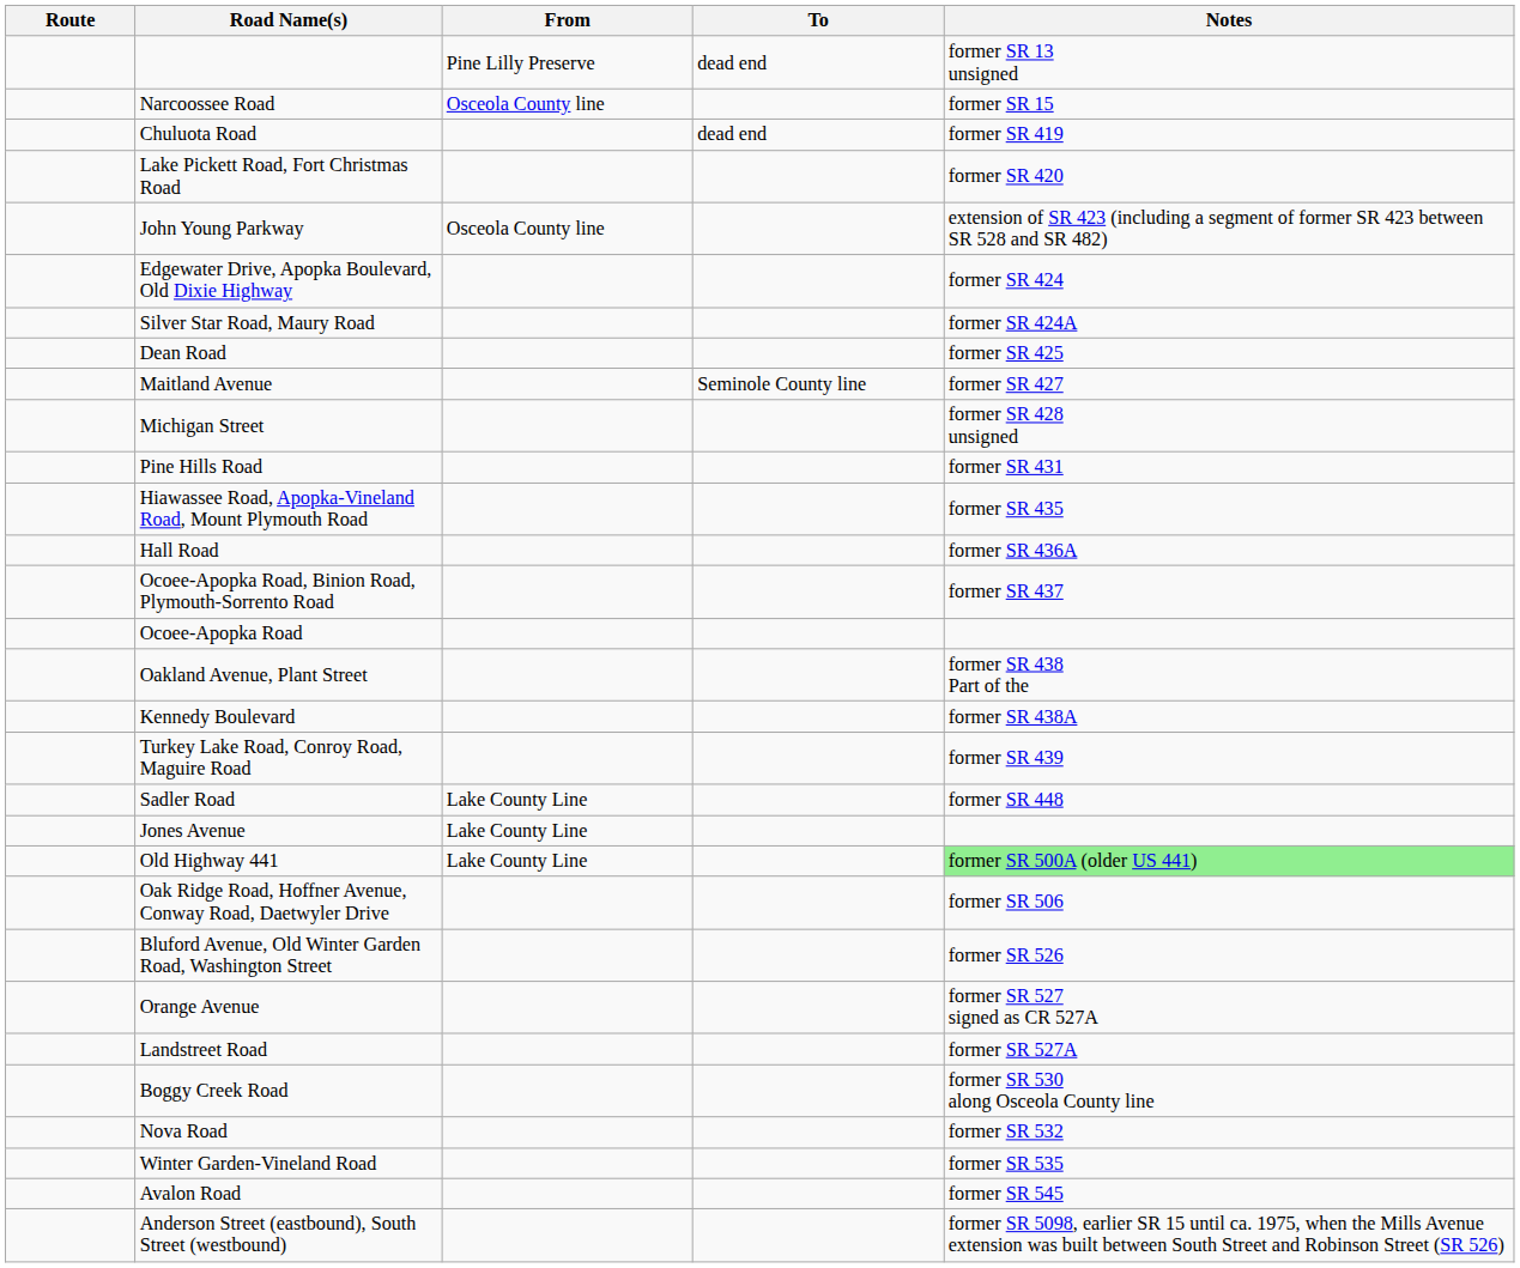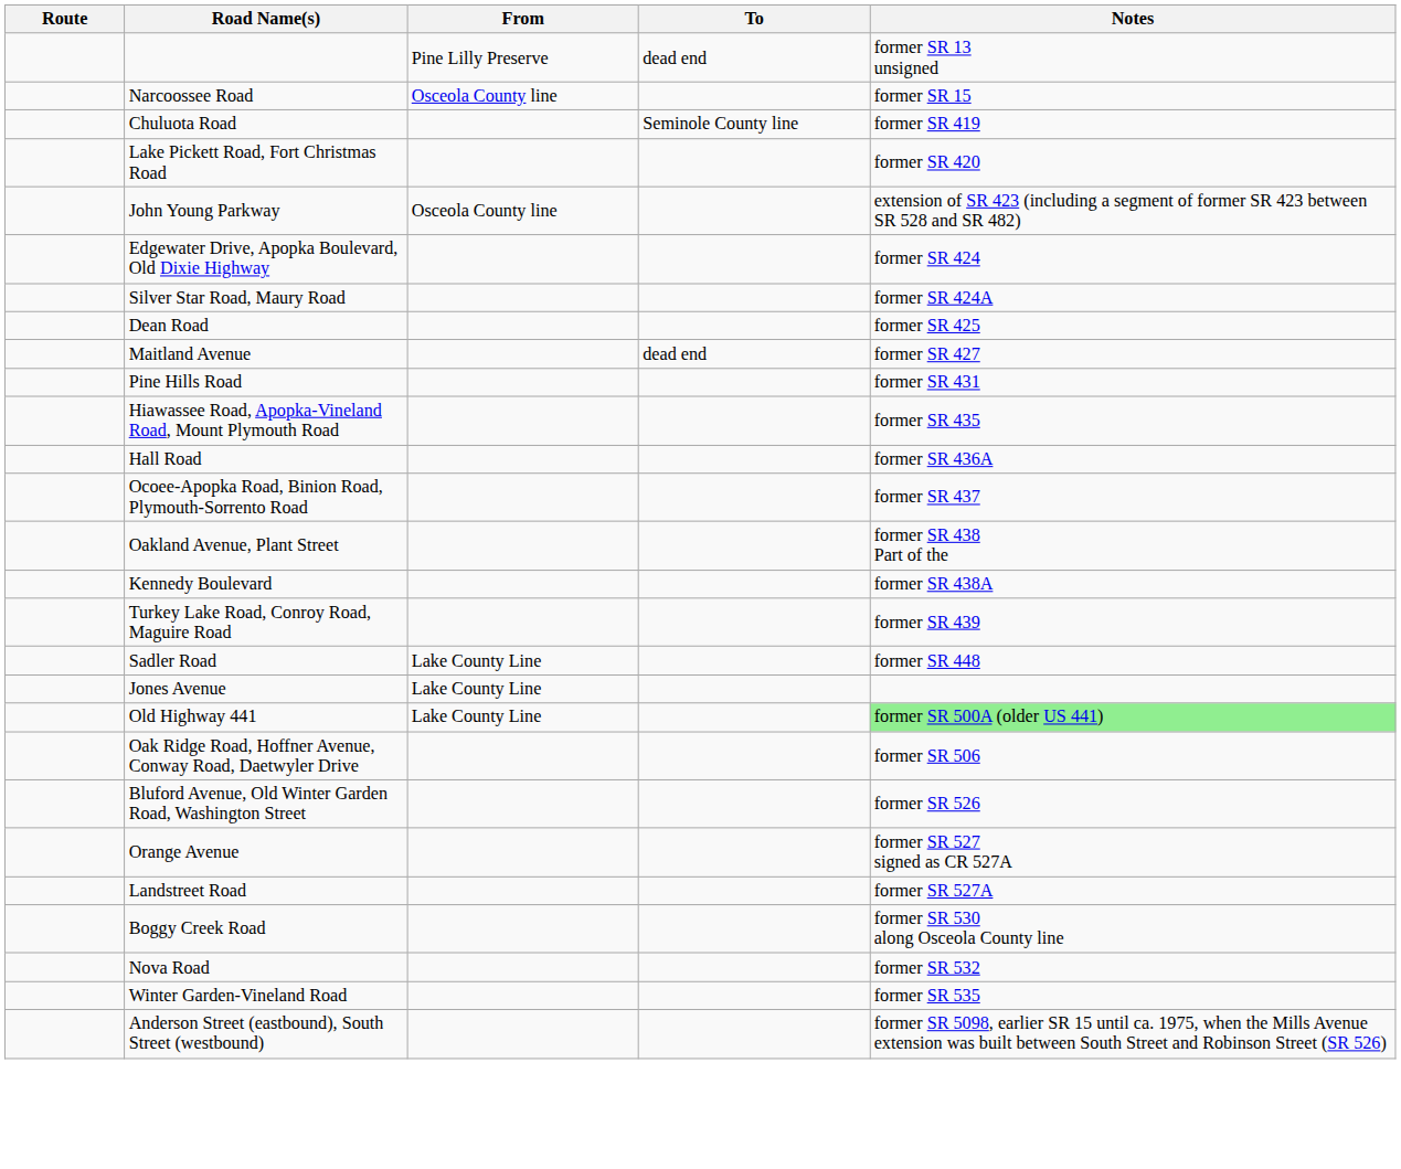Chuluota Road | To: dead end -> Seminole County line
Maitland Avenue | To: Seminole County line -> dead end
- row: Michigan Street | former SR 428 unsigned
- row: Ocoee-Apopka Road
- row: Avalon Road | former SR 545
